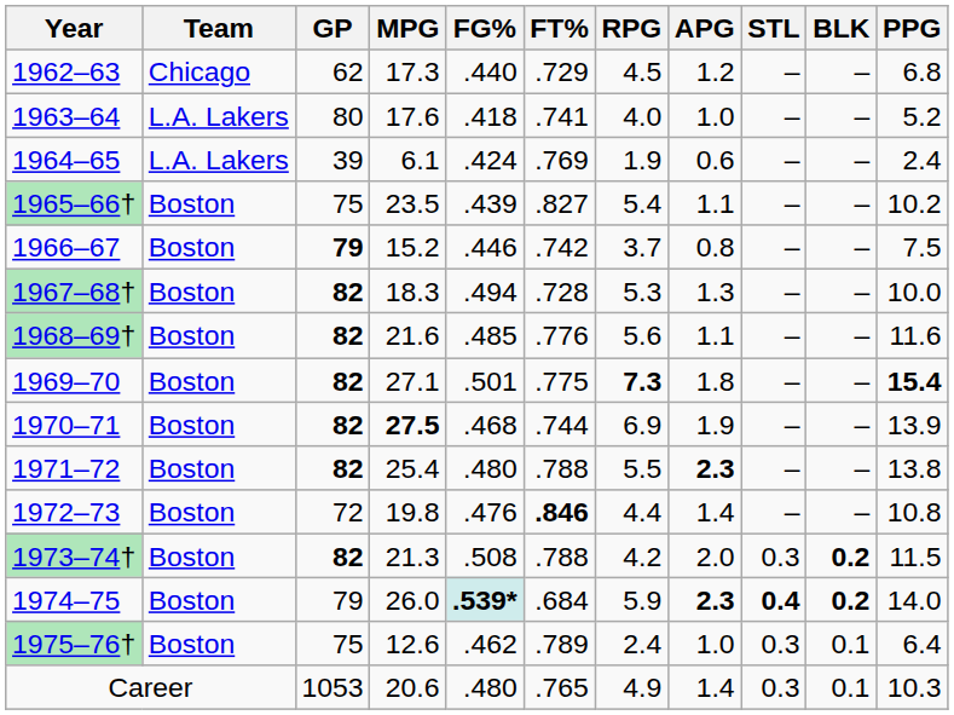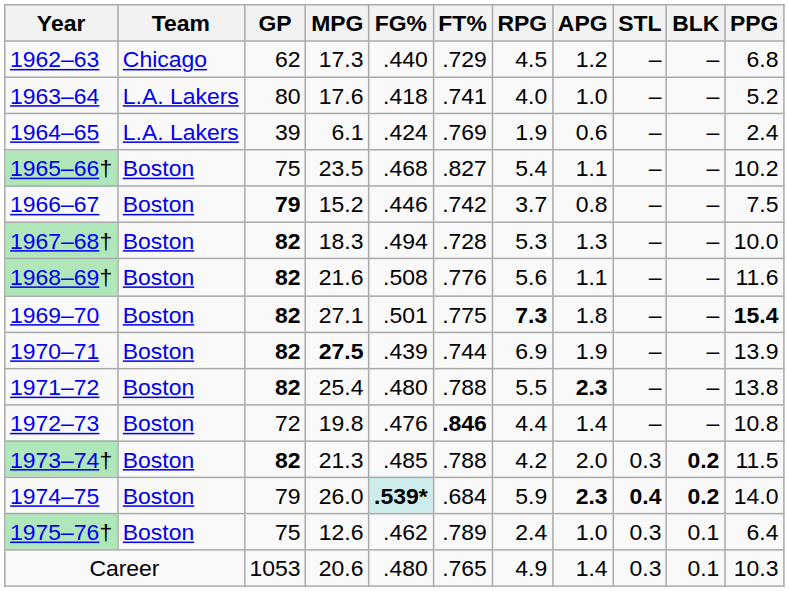1965–66† | FG%: .439 -> .468
1968–69† | FG%: .485 -> .508
1970–71 | FG%: .468 -> .439
1973–74† | FG%: .508 -> .485
